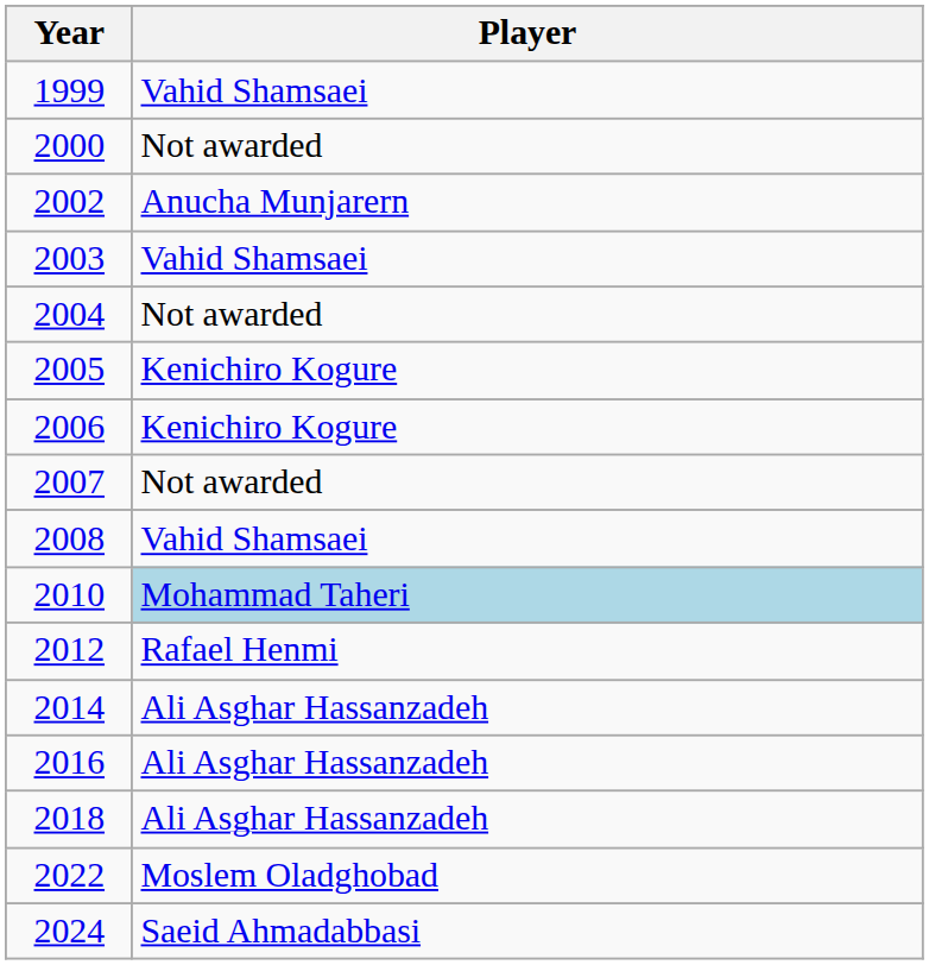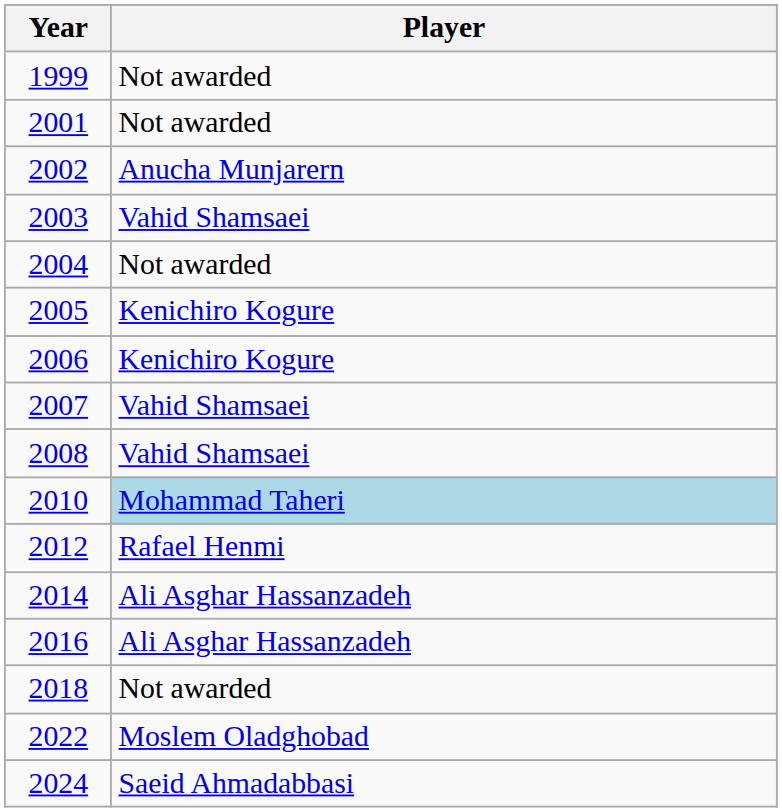1999 | Player: Vahid Shamsaei -> Not awarded
- row: 2000 | Not awarded
+ row: 2001 | Not awarded
2007 | Player: Not awarded -> Vahid Shamsaei
2018 | Player: Ali Asghar Hassanzadeh -> Not awarded
